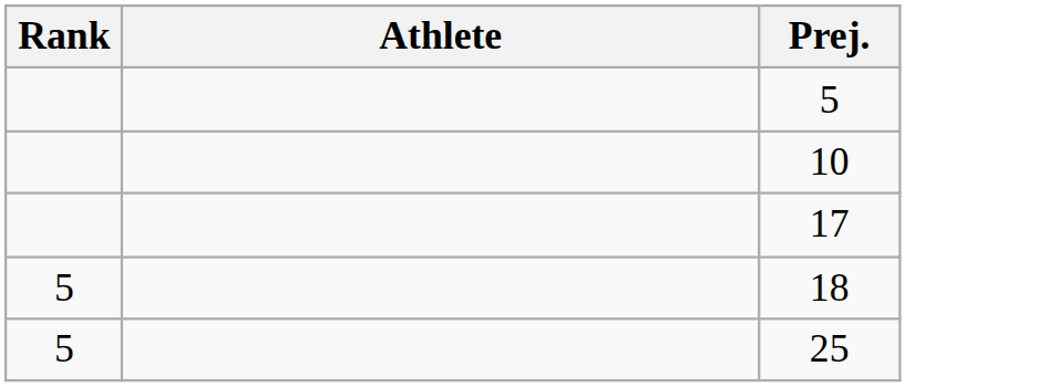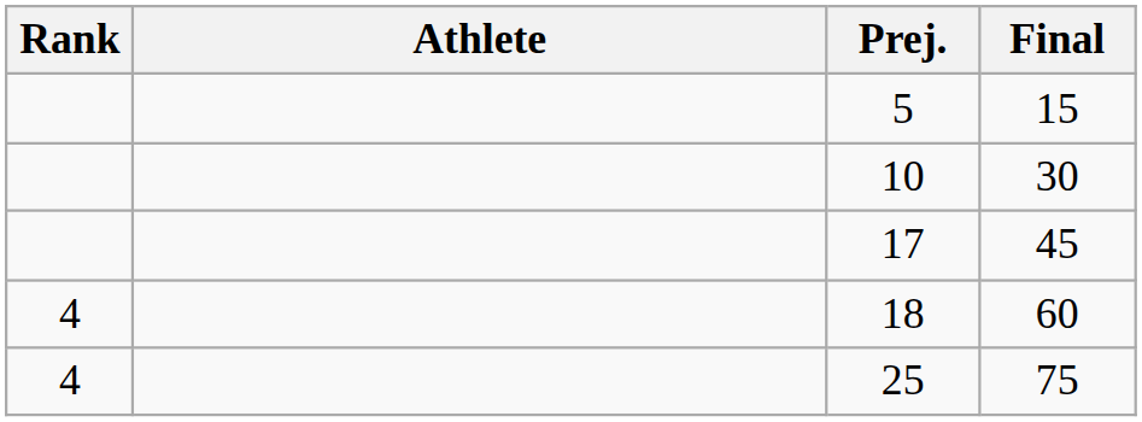+ column: Final | 15 | 30 | 45 | 60 | 75
18 | Rank: 5 -> 4
25 | Rank: 5 -> 4
